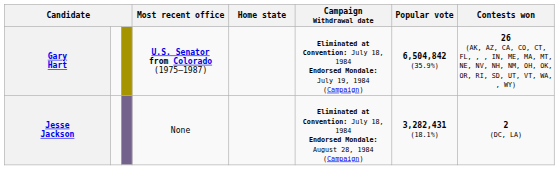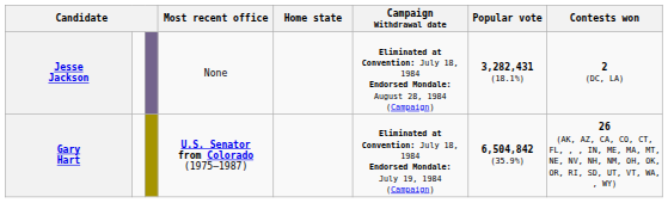rows swapped: Gary Hart <-> Jesse Jackson
